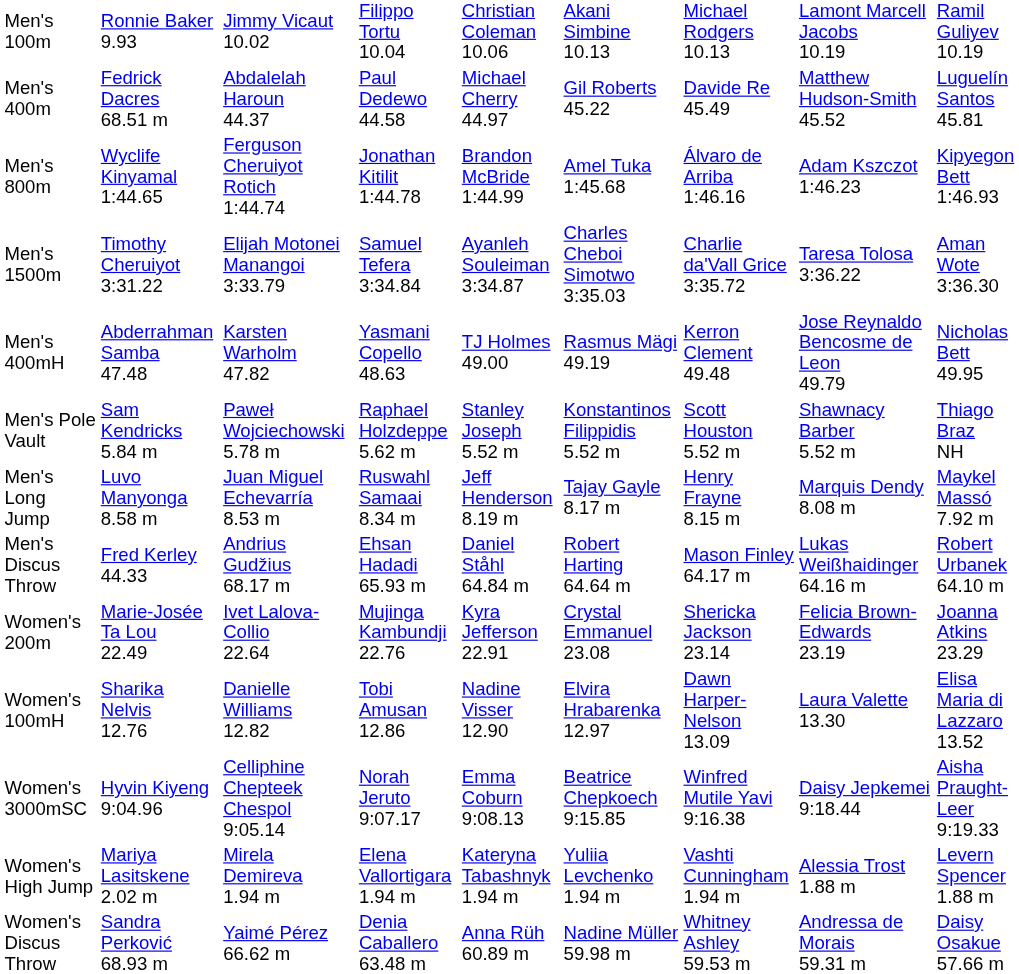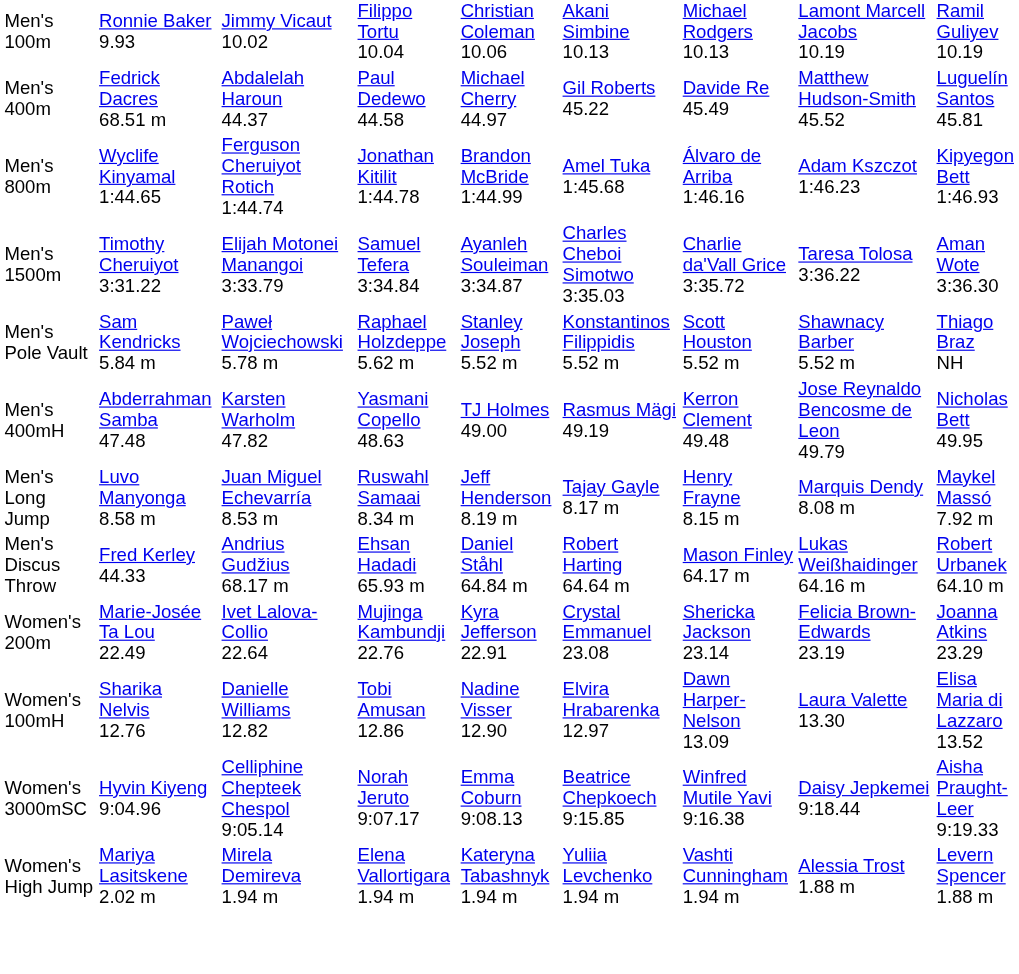rows swapped: Men's 400mH <-> Men's Pole Vault
- row: Women's Discus Throw | Sandra Perković 68.93 m | Yaimé Pérez 66.62 m | Denia Caballero 63.48 m | Anna Rüh 60.89 m | Nadine Müller 59.98 m | Whitney Ashley 59.53 m | Andressa de Morais 59.31 m | Daisy Osakue 57.66 m
